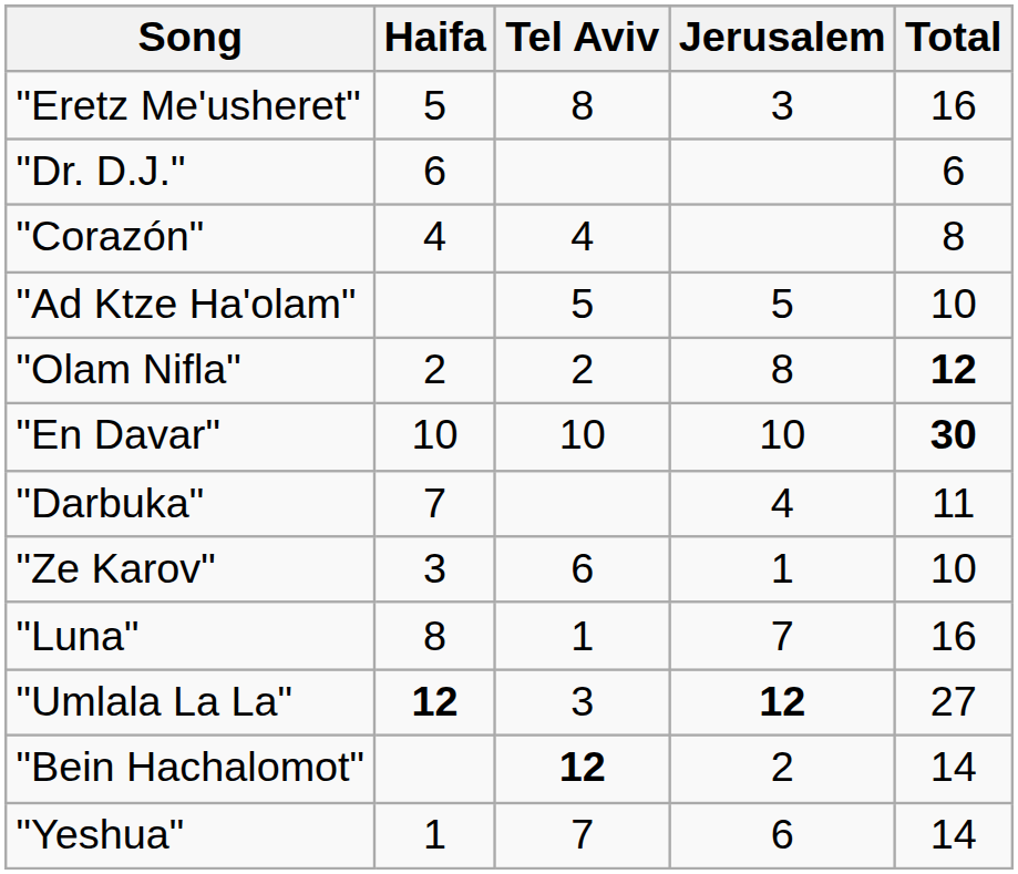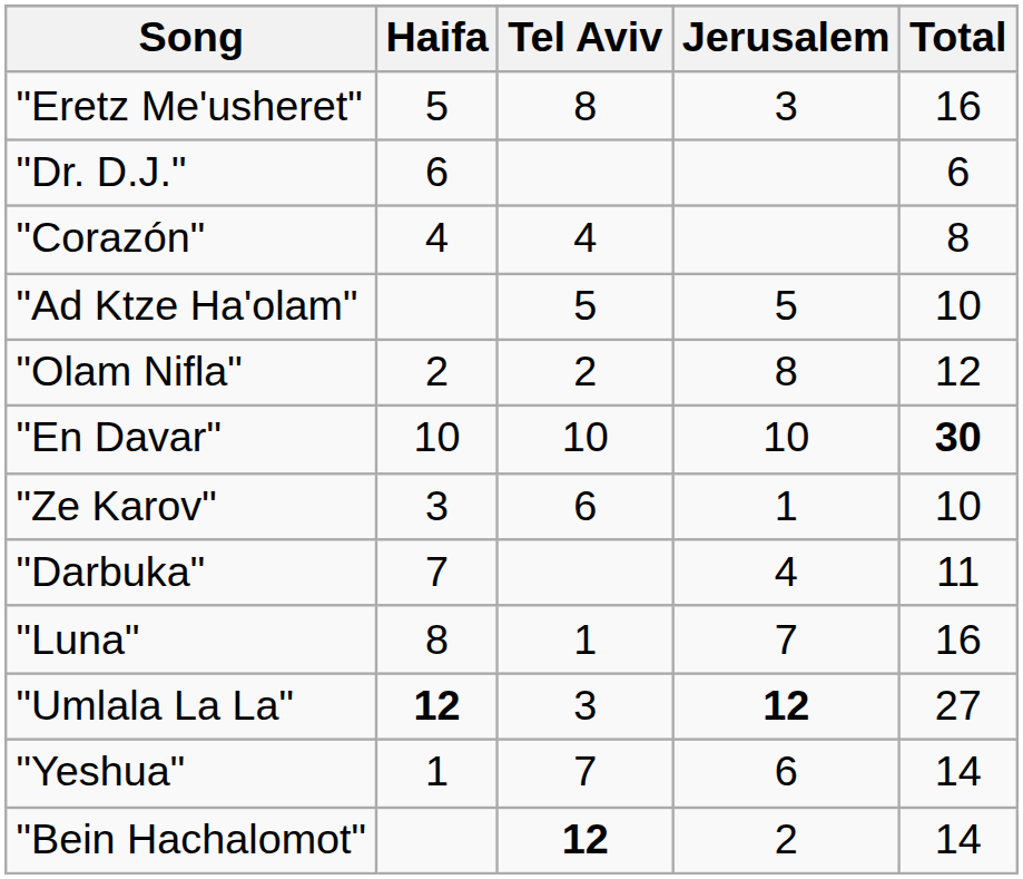"Olam Nifla" | Total: bold -> normal
rows swapped: "Darbuka" <-> "Ze Karov"
rows swapped: "Yeshua" <-> "Bein Hachalomot"
